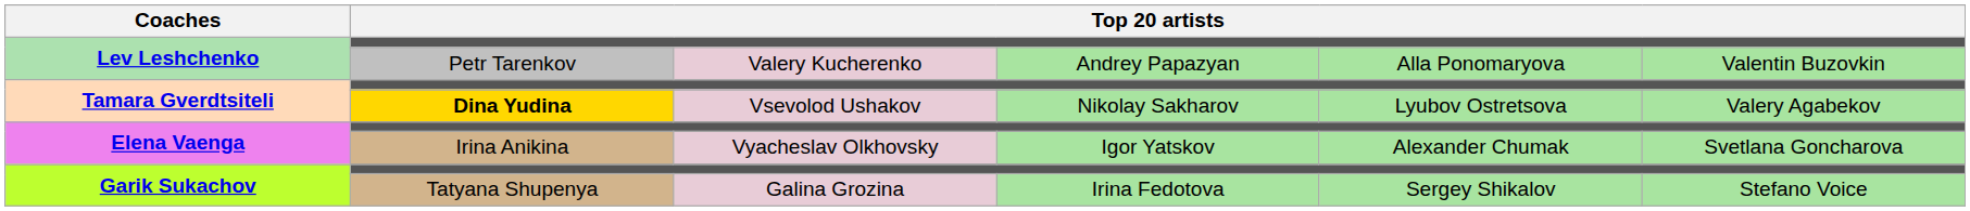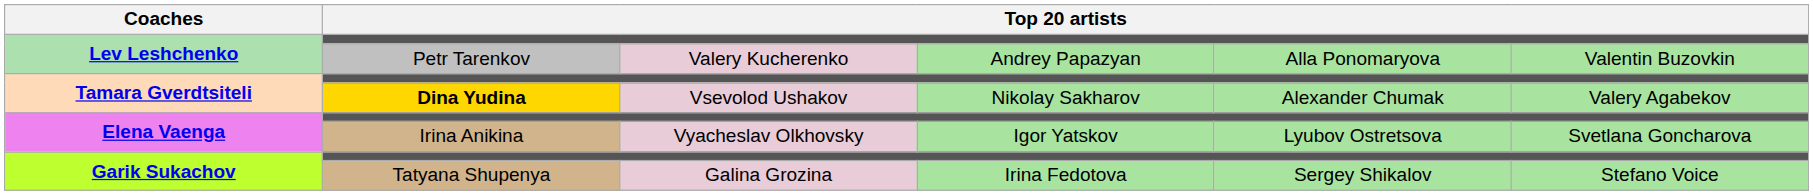Dina Yudina | column 5: Lyubov Ostretsova -> Alexander Chumak
Irina Anikina | column 5: Alexander Chumak -> Lyubov Ostretsova
